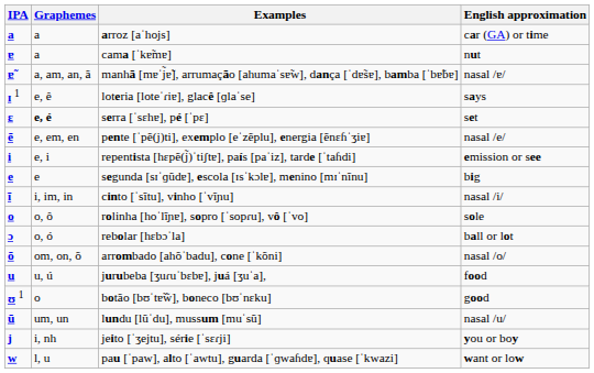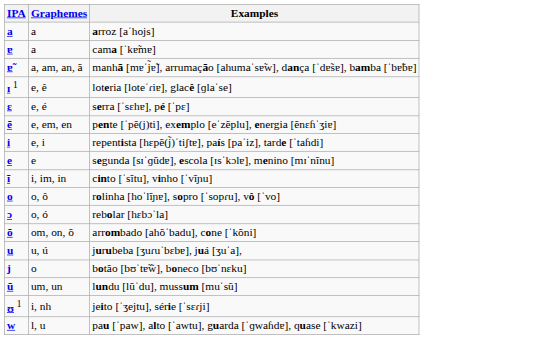- column: English approximation | car (GA) or time | nut | nasal /ɐ/ | says | set | nasal /e/ | emission or see | big | nasal /i/ | sole | ball or lot | nasal /o/ | food | good | nasal /u/ | you or boy | want or low
serra [ˈsɛhɐ], pé [ˈpɛ] | Graphemes: bold -> normal
botão [bʊˈtɐ̃w̃], boneco [bʊˈnɛku] | IPA: ʊ 1 -> j
jeito [ˈʒejtu], série [ˈsɛɾji] | IPA: j -> ʊ 1
